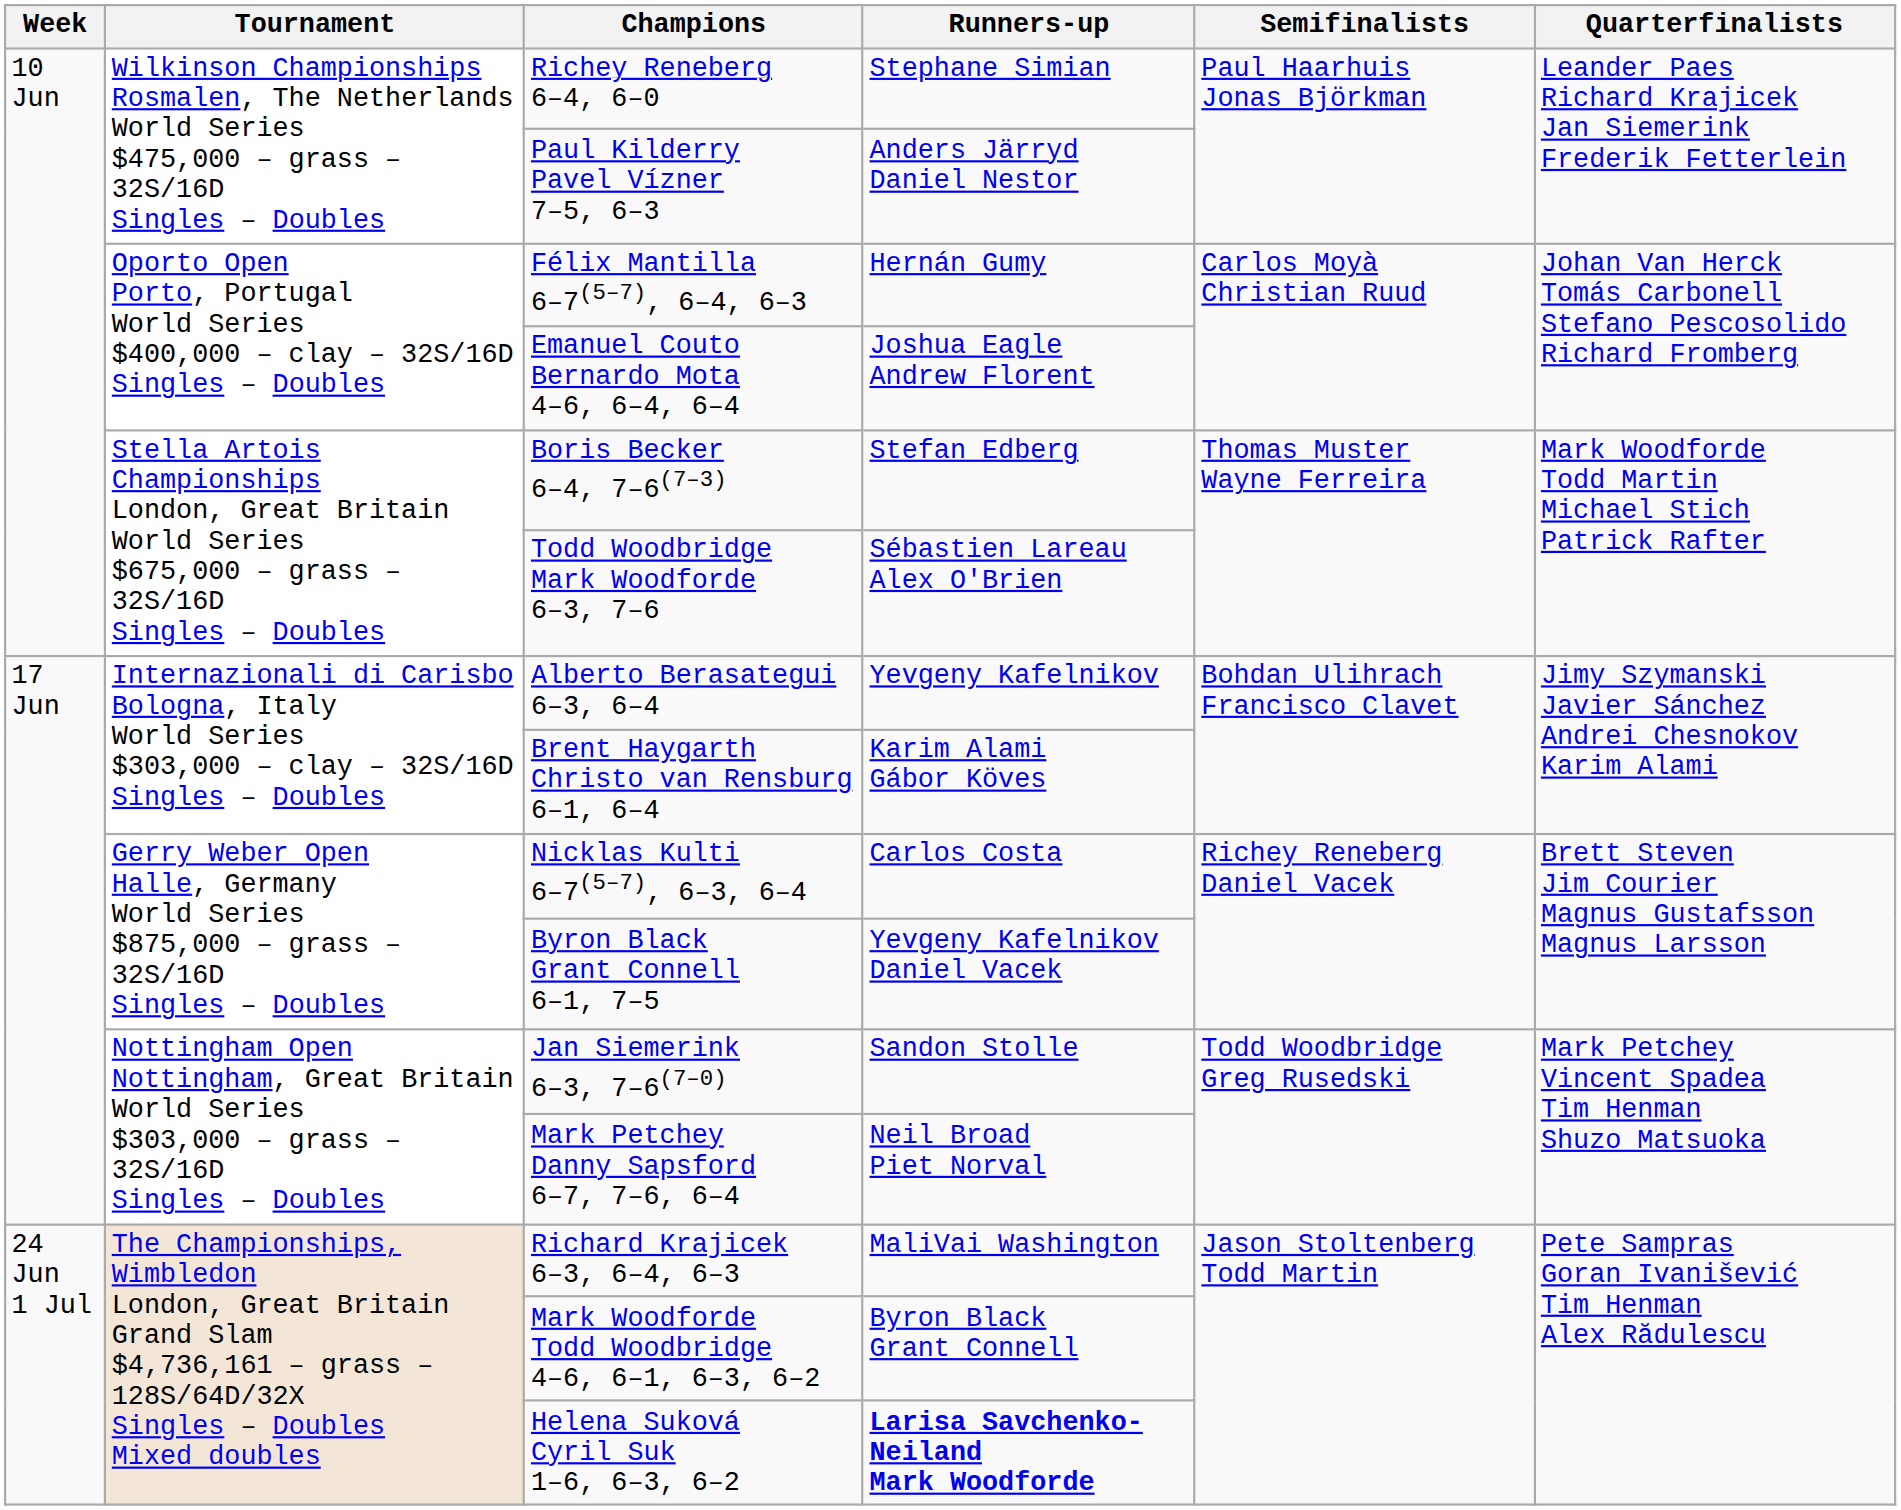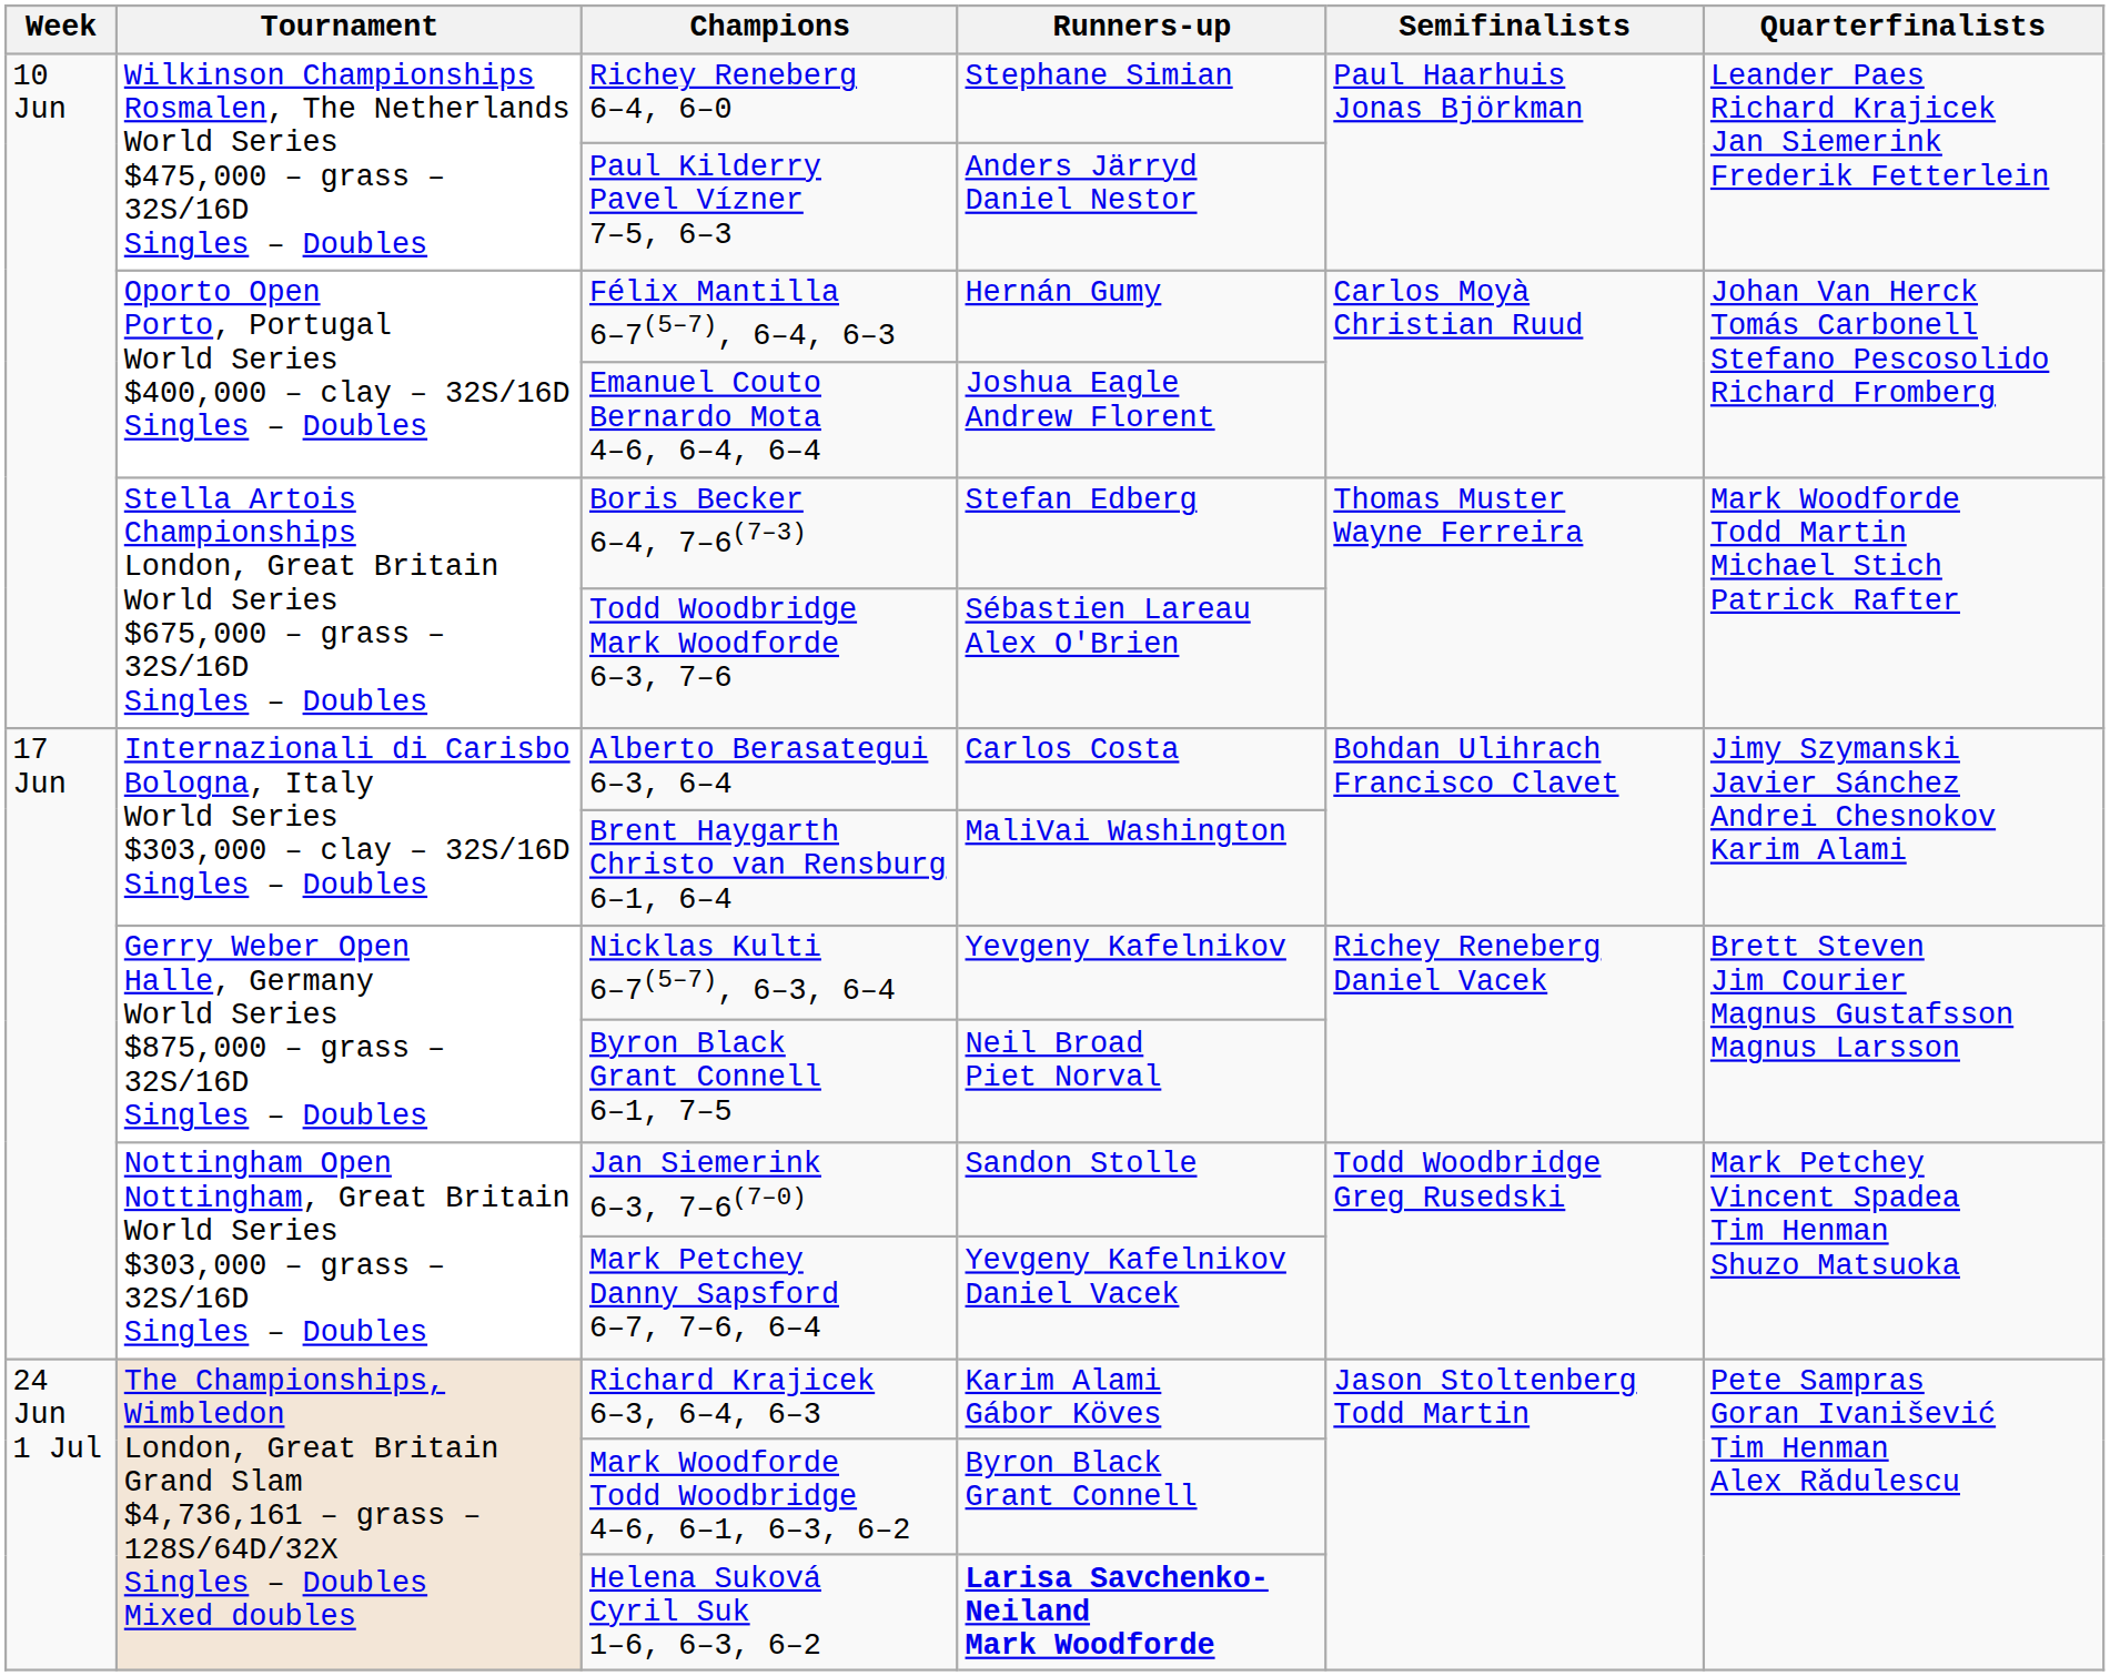Alberto Berasategui 6–3, 6–4 | Runners-up: Yevgeny Kafelnikov -> Carlos Costa
Brent Haygarth Christo van Rensburg 6–1, 6–4 | Runners-up: Karim Alami Gábor Köves -> MaliVai Washington
Nicklas Kulti 6–7(5–7), 6–3, 6–4 | Runners-up: Carlos Costa -> Yevgeny Kafelnikov
Byron Black Grant Connell 6–1, 7–5 | Runners-up: Yevgeny Kafelnikov Daniel Vacek -> Neil Broad Piet Norval
Mark Petchey Danny Sapsford 6–7, 7–6, 6–4 | Runners-up: Neil Broad Piet Norval -> Yevgeny Kafelnikov Daniel Vacek
Richard Krajicek 6–3, 6–4, 6–3 | Runners-up: MaliVai Washington -> Karim Alami Gábor Köves
